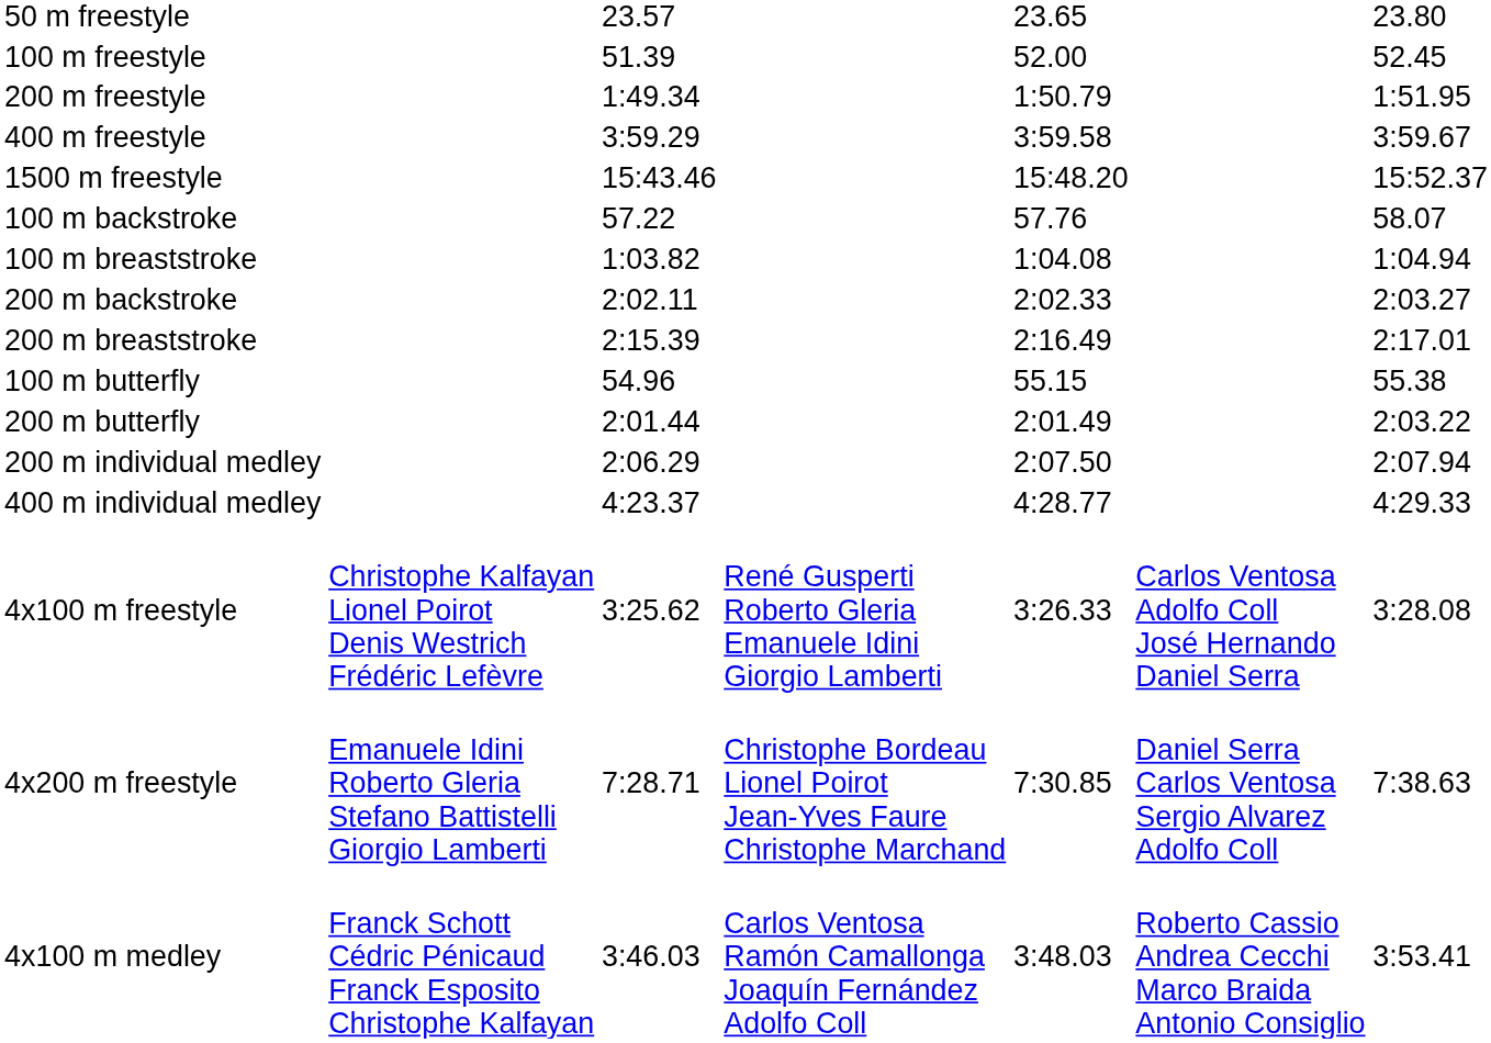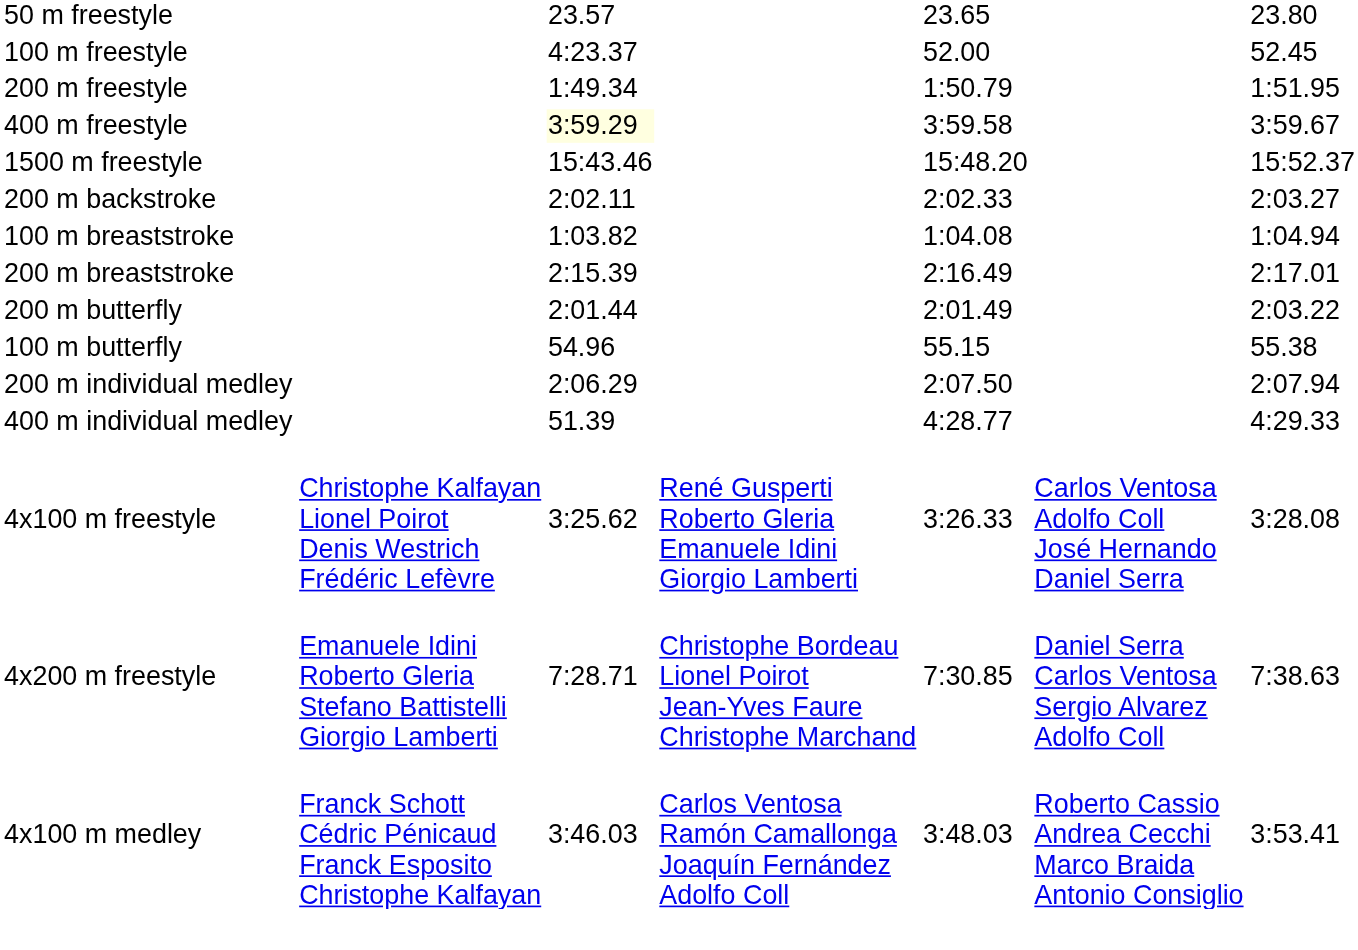100 m freestyle | column 3: 51.39 -> 4:23.37
400 m freestyle | column 3: no background -> lightyellow background
- row: 100 m backstroke | 57.22 | 57.76 | 58.07
rows swapped: 200 m backstroke <-> 100 m breaststroke
rows swapped: 100 m butterfly <-> 200 m butterfly
400 m individual medley | column 3: 4:23.37 -> 51.39
